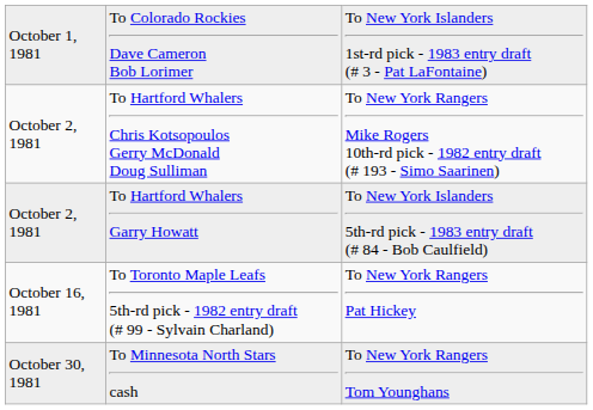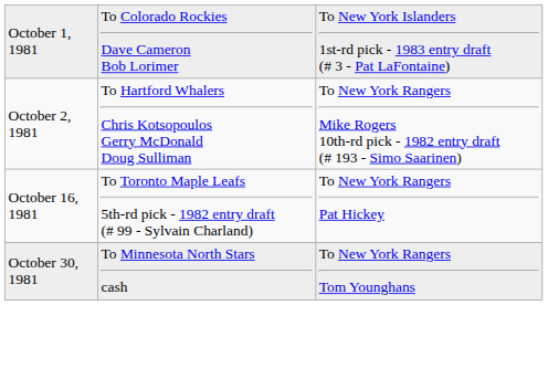- row: October 2, 1981 | To Hartford Whalers Garry Howatt | To New York Islanders 5th-rd pick - 1983 entry draft (# 84 - Bob Caulfield)
